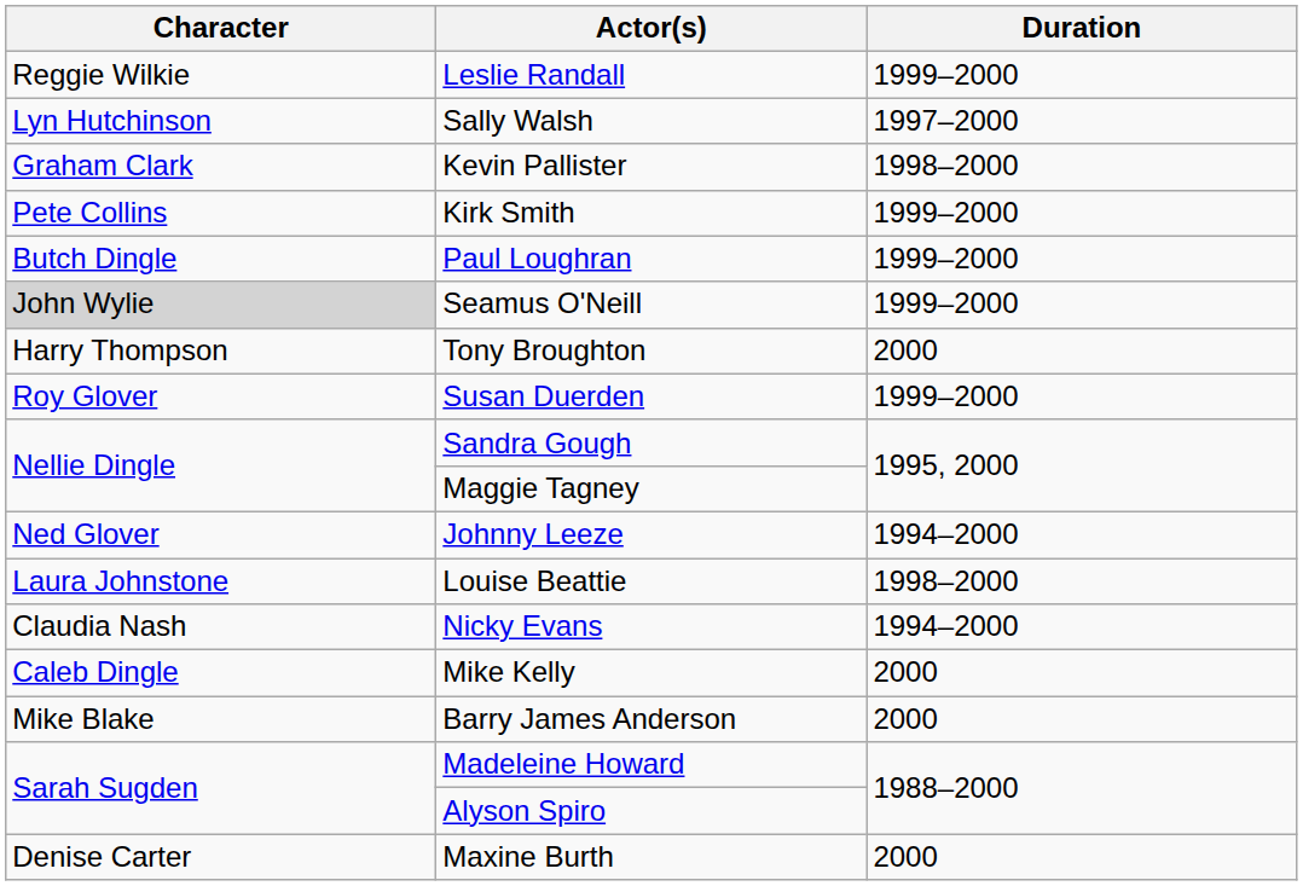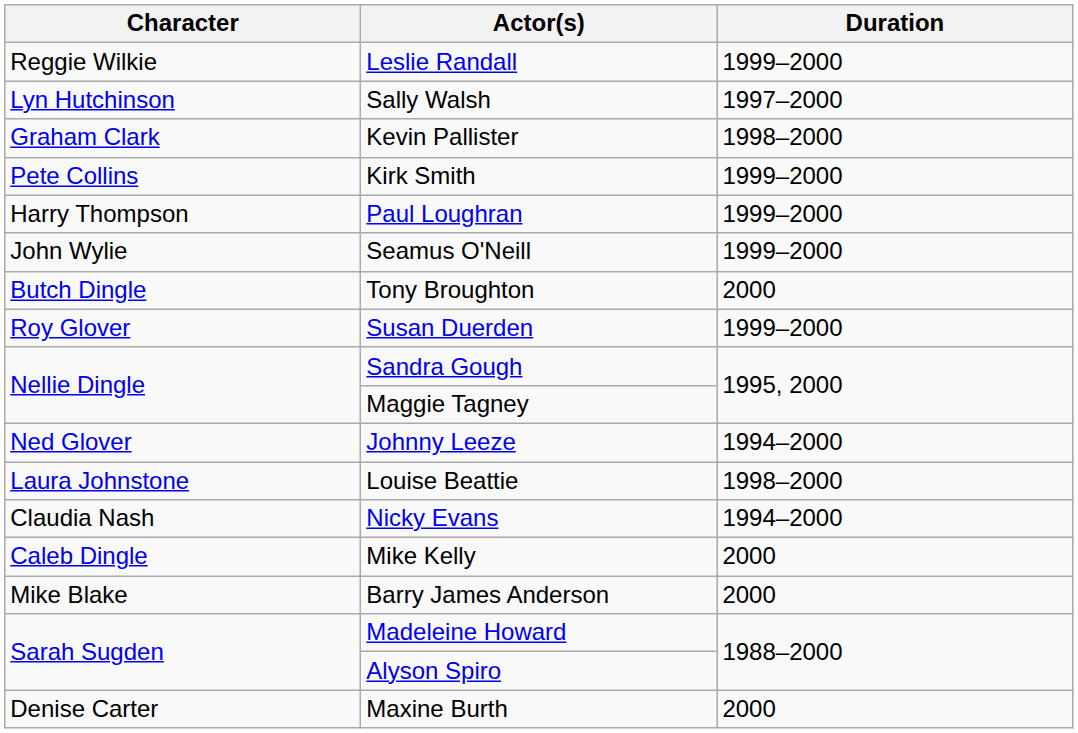Paul Loughran | Character: Butch Dingle -> Harry Thompson
Seamus O'Neill | Character: lightgrey background -> no background
Tony Broughton | Character: Harry Thompson -> Butch Dingle
